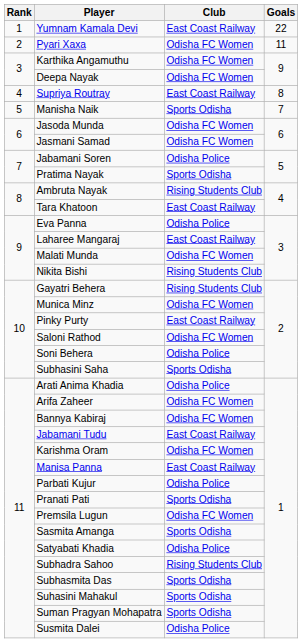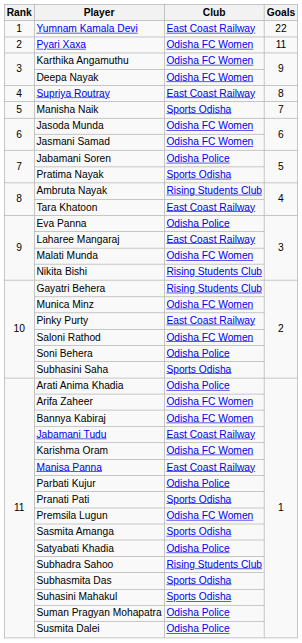Suman Pragyan Mohapatra | Club: Sports Odisha -> Odisha Police
